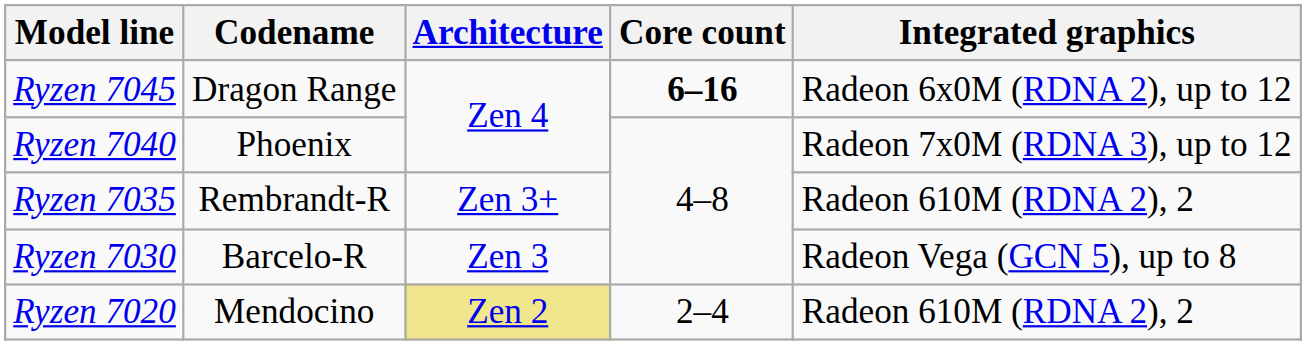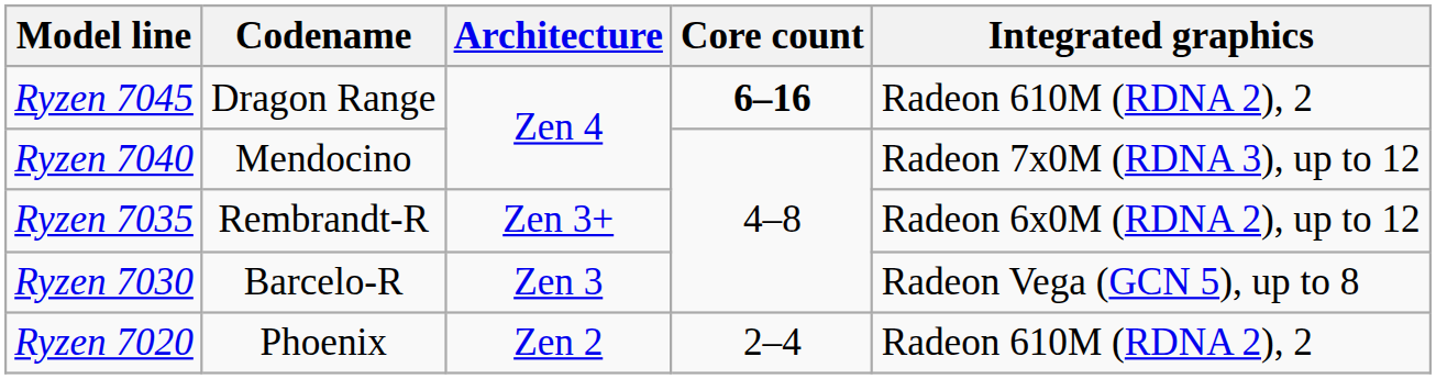Ryzen 7045 | Integrated graphics: Radeon 6x0M (RDNA 2), up to 12 -> Radeon 610M (RDNA 2), 2
Ryzen 7040 | Codename: Phoenix -> Mendocino
Ryzen 7035 | Integrated graphics: Radeon 610M (RDNA 2), 2 -> Radeon 6x0M (RDNA 2), up to 12
Ryzen 7020 | Codename: Mendocino -> Phoenix
Ryzen 7020 | Architecture: khaki background -> no background
